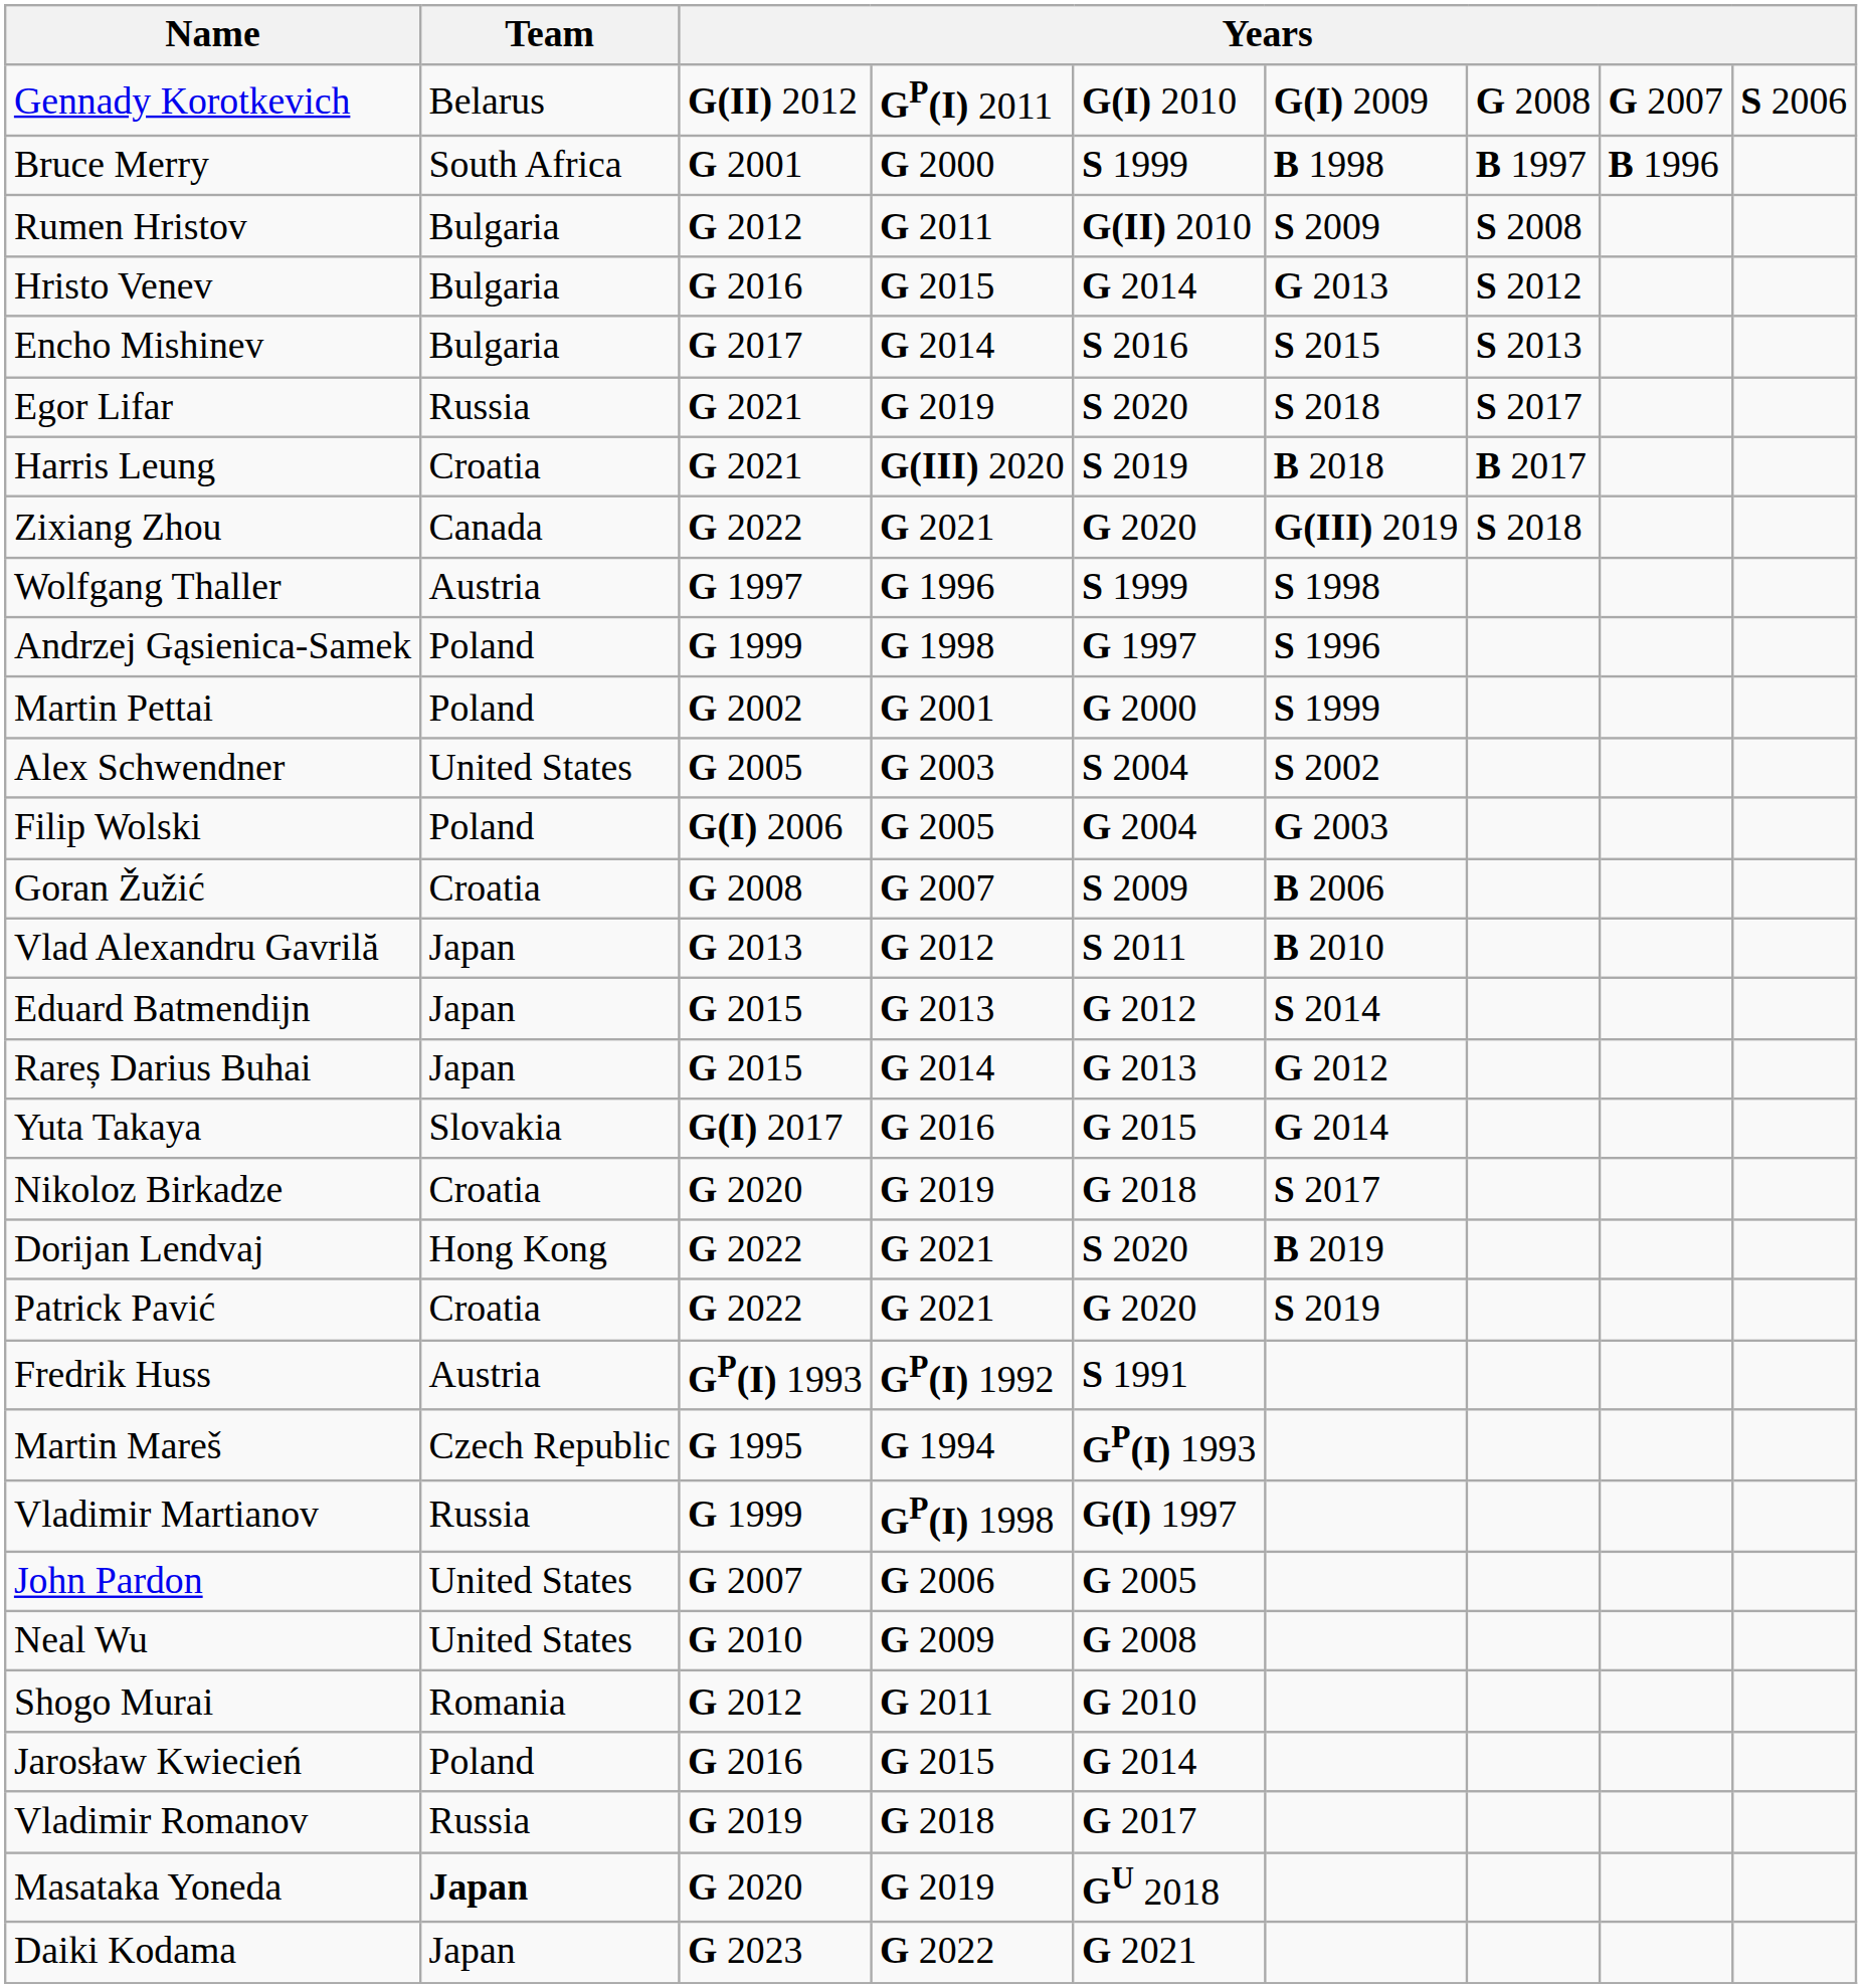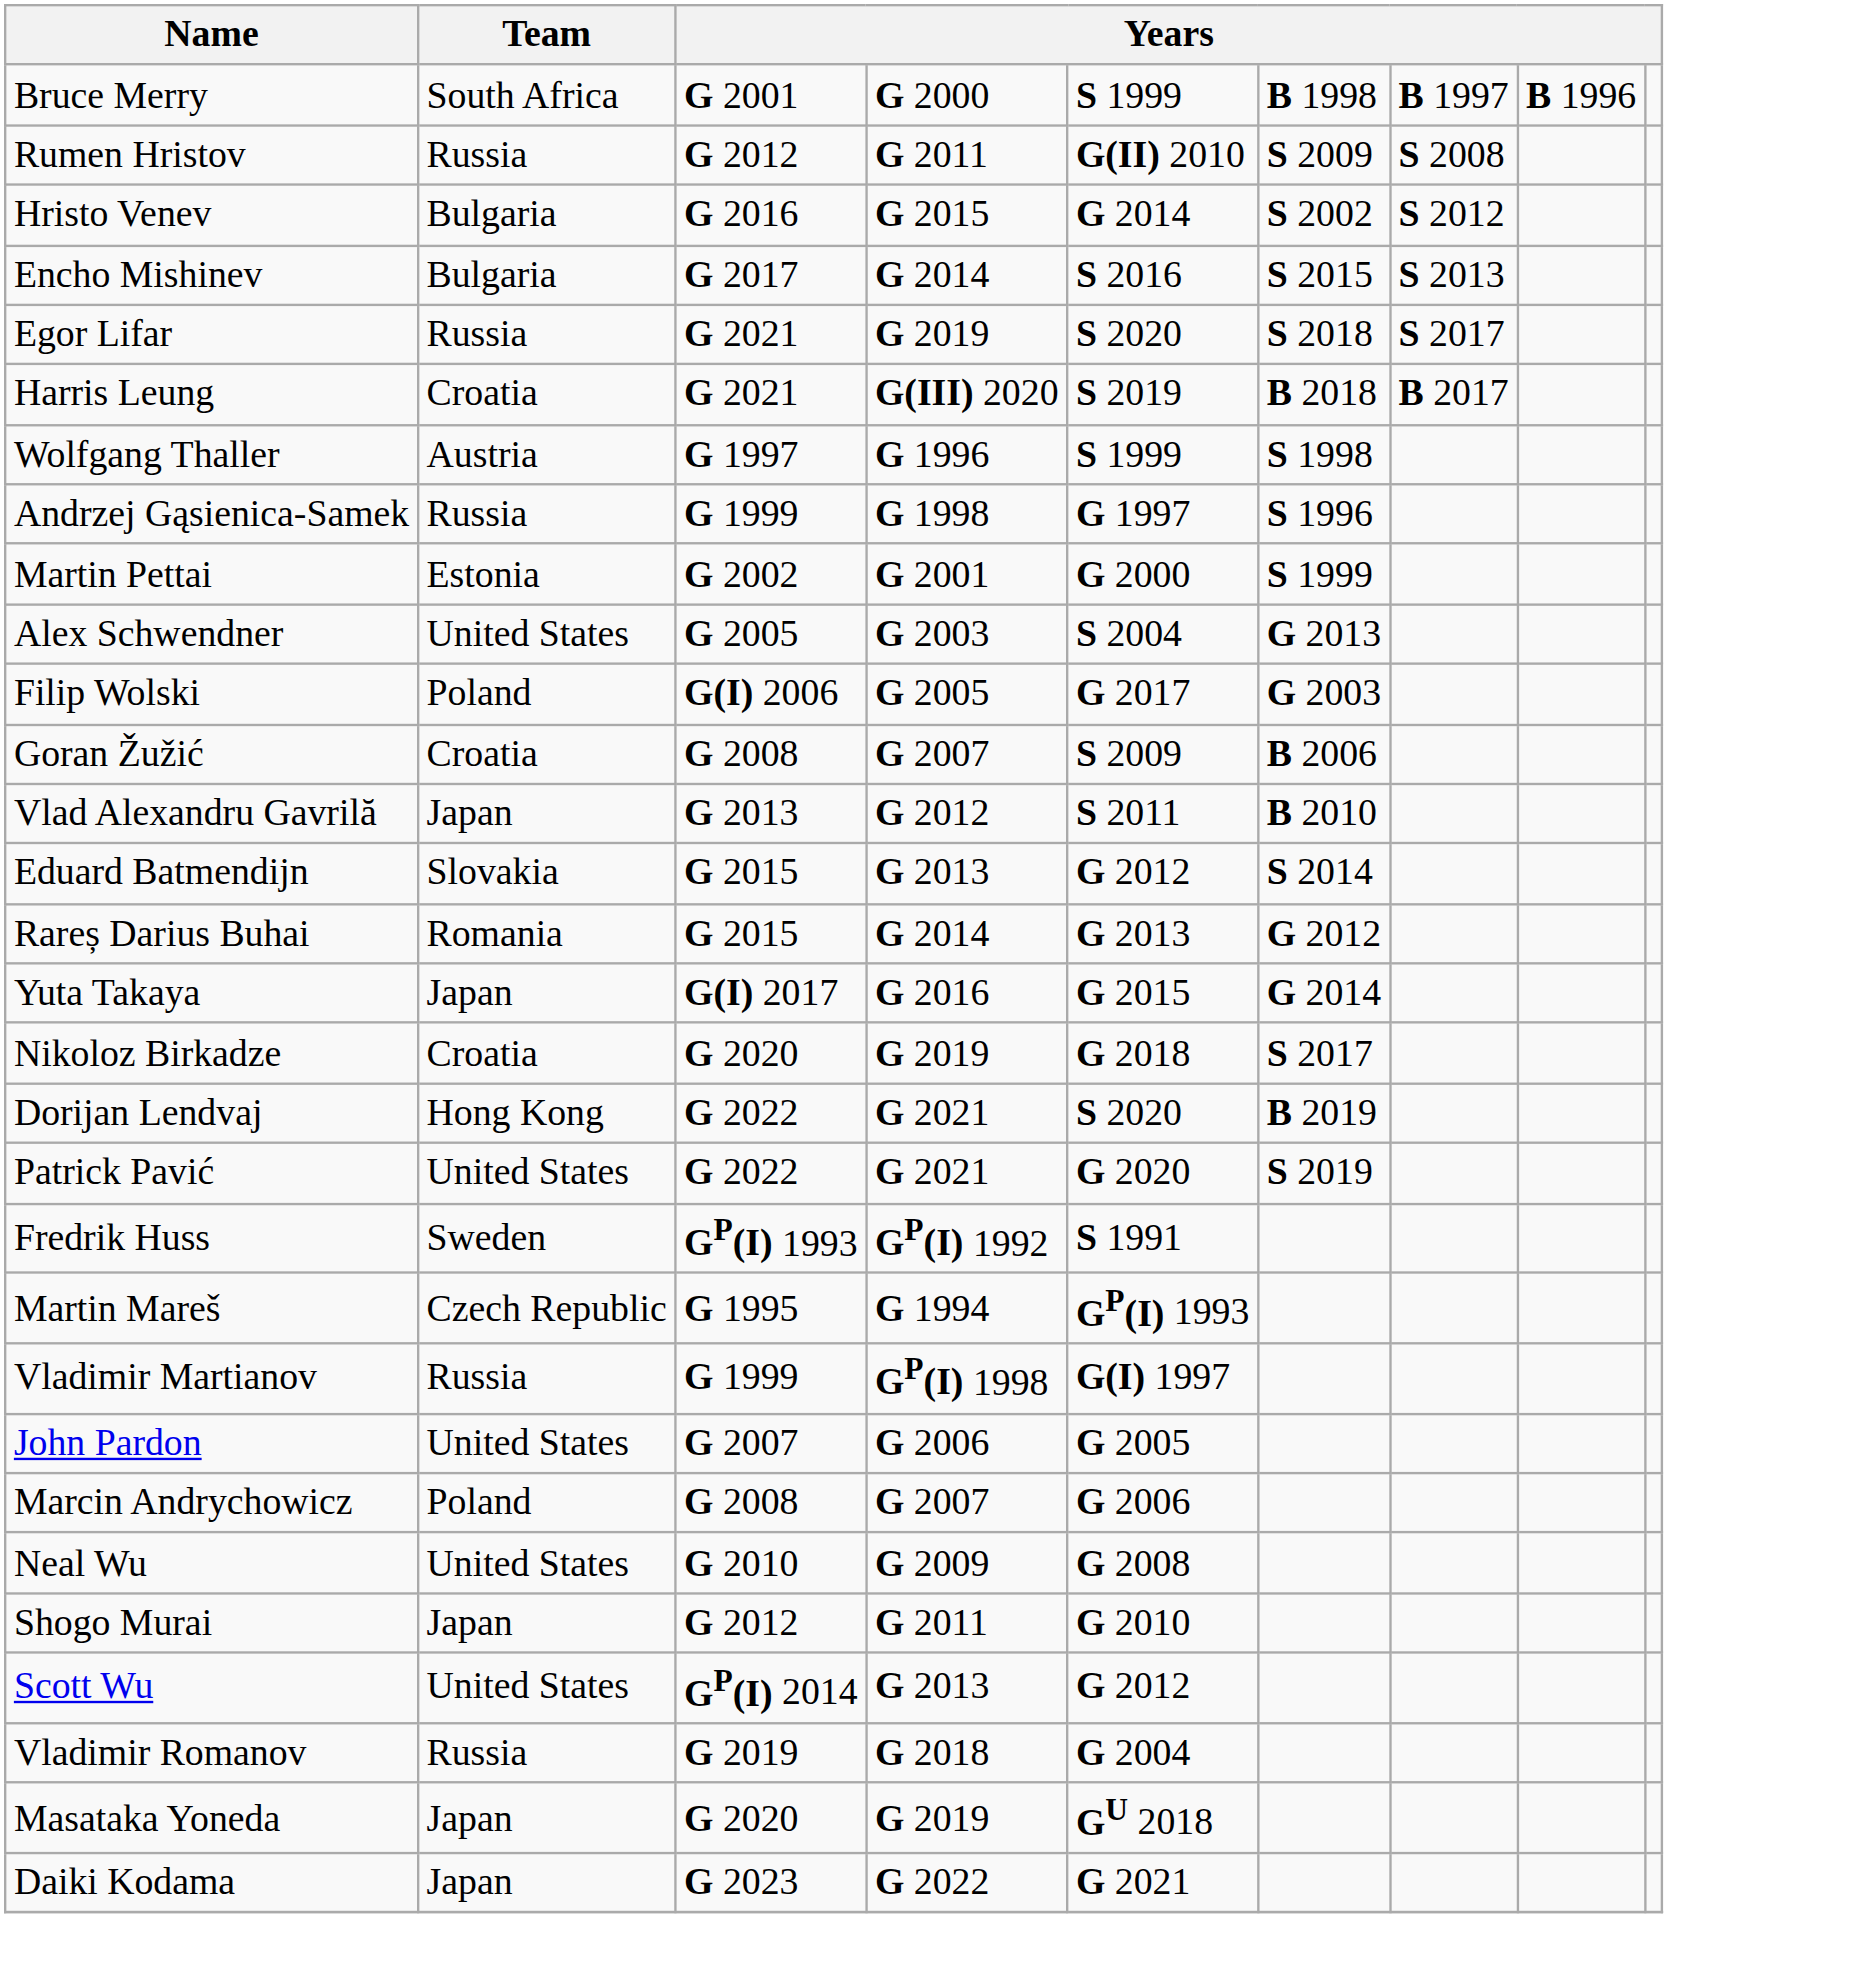- row: Gennady Korotkevich | Belarus | G(II) 2012 | GP(I) 2011 | G(I) 2010 | G(I) 2009 | G 2008 | G 2007 | S 2006
Rumen Hristov | Team: Bulgaria -> Russia
Hristo Venev | column 6: G 2013 -> S 2002
- row: Zixiang Zhou | Canada | G 2022 | G 2021 | G 2020 | G(III) 2019 | S 2018
Andrzej Gąsienica-Samek | Team: Poland -> Russia
Martin Pettai | Team: Poland -> Estonia
Alex Schwendner | column 6: S 2002 -> G 2013
Filip Wolski | column 5: G 2004 -> G 2017
Eduard Batmendijn | Team: Japan -> Slovakia
Rareș Darius Buhai | Team: Japan -> Romania
Yuta Takaya | Team: Slovakia -> Japan
Patrick Pavić | Team: Croatia -> United States
Fredrik Huss | Team: Austria -> Sweden
+ row: Marcin Andrychowicz | Poland | G 2008 | G 2007 | G 2006
Shogo Murai | Team: Romania -> Japan
+ row: Scott Wu | United States | GP(I) 2014 | G 2013 | G 2012
- row: Jarosław Kwiecień | Poland | G 2016 | G 2015 | G 2014
Vladimir Romanov | column 5: G 2017 -> G 2004
Masataka Yoneda | Team: bold -> normal
